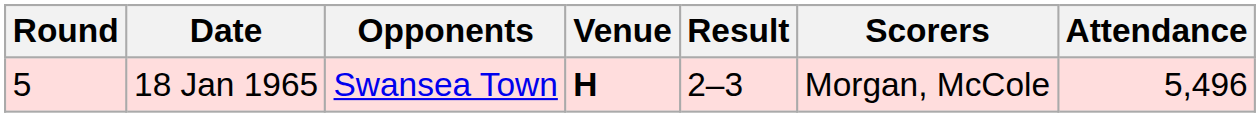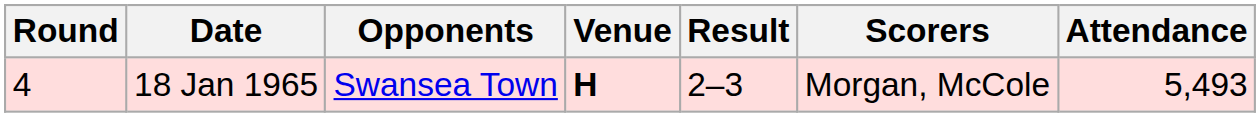18 Jan 1965 | Round: 5 -> 4
18 Jan 1965 | Attendance: 5,496 -> 5,493
